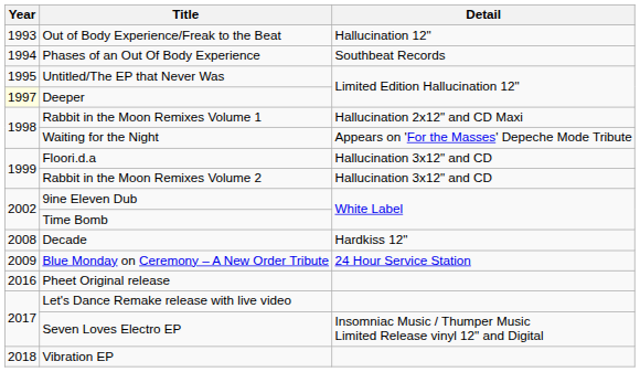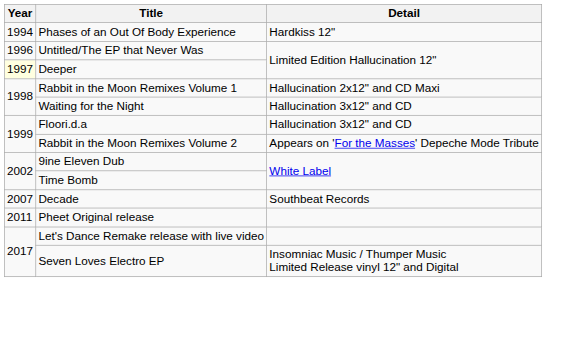- row: 1993 | Out of Body Experience/Freak to the Beat | Hallucination 12"
Phases of an Out Of Body Experience | Detail: Southbeat Records -> Hardkiss 12"
Untitled/The EP that Never Was | Year: 1995 -> 1996
Waiting for the Night | Detail: Appears on 'For the Masses' Depeche Mode Tribute -> Hallucination 3x12" and CD
Rabbit in the Moon Remixes Volume 2 | Detail: Hallucination 3x12" and CD -> Appears on 'For the Masses' Depeche Mode Tribute
Decade | Year: 2008 -> 2007
Decade | Detail: Hardkiss 12" -> Southbeat Records
- row: 2009 | Blue Monday on Ceremony – A New Order Tribute | 24 Hour Service Station
Pheet Original release | Year: 2016 -> 2011
- row: 2018 | Vibration EP
